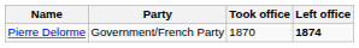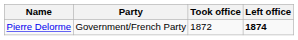Pierre Delorme | Took office: 1870 -> 1872
